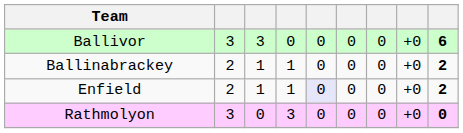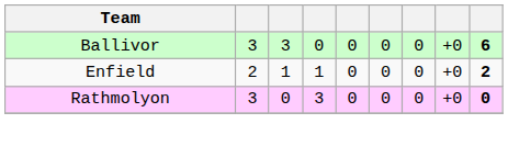- row: Ballinabrackey | 2 | 1 | 1 | 0 | 0 | 0 | +0 | 2
Enfield | column 5: lavender background -> no background
